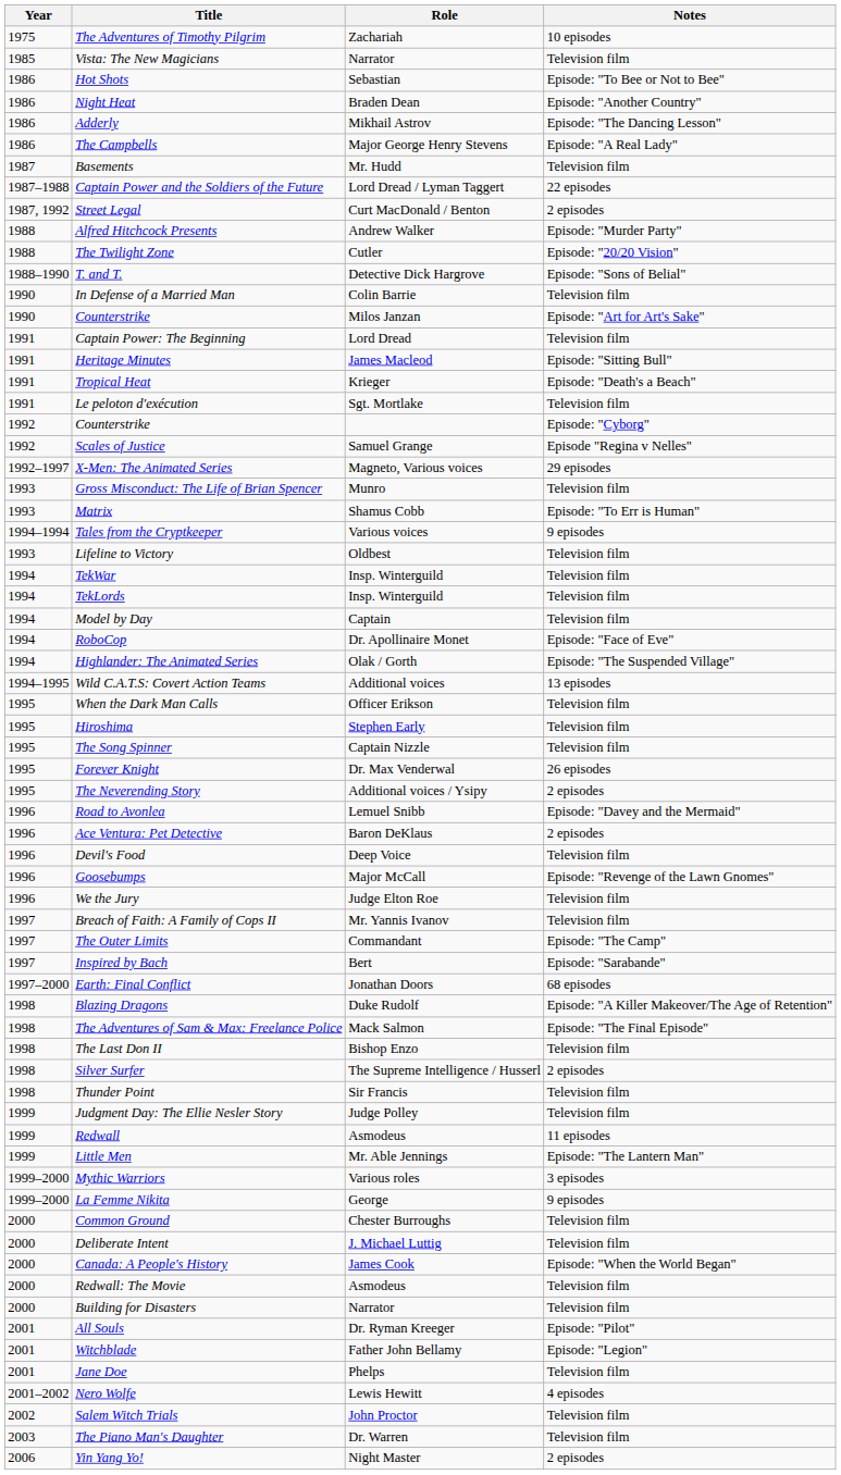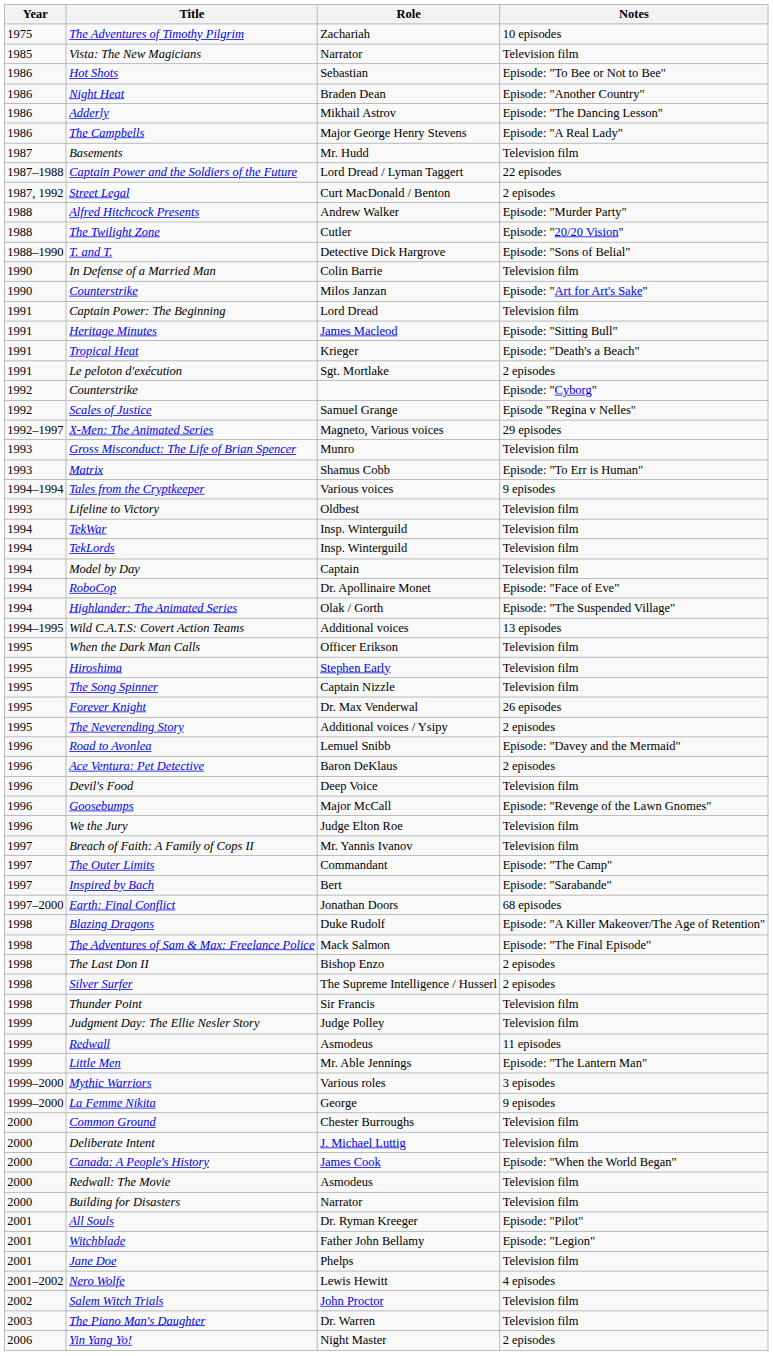Le peloton d'exécution | Notes: Television film -> 2 episodes
The Last Don II | Notes: Television film -> 2 episodes
